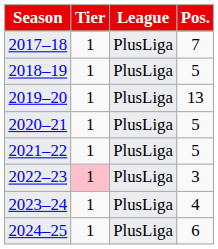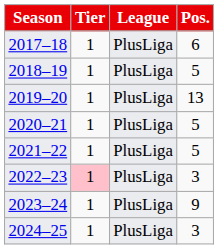2017–18 | Pos.: 7 -> 6
2023–24 | Pos.: 4 -> 9
2024–25 | Pos.: 6 -> 3
